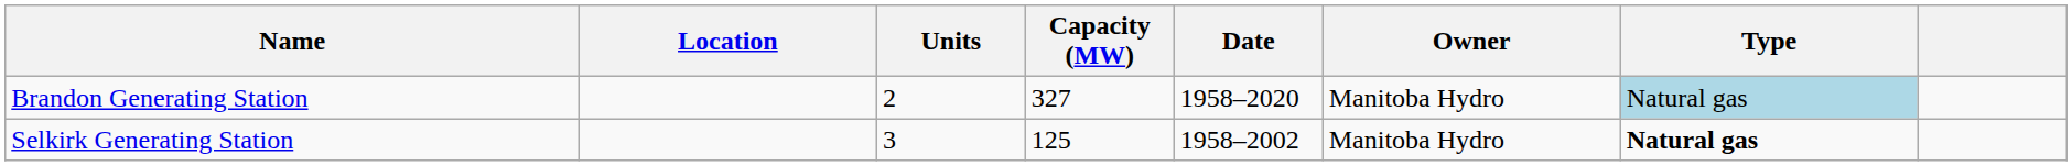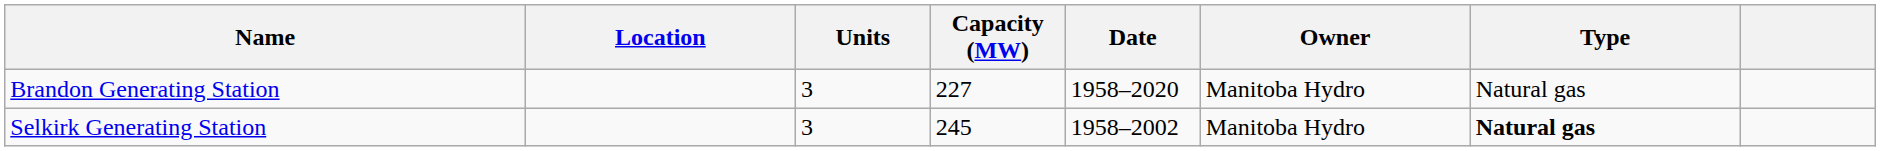Brandon Generating Station | Units: 2 -> 3
Brandon Generating Station | Capacity (MW): 327 -> 227
Brandon Generating Station | Type: lightblue background -> no background
Selkirk Generating Station | Capacity (MW): 125 -> 245
